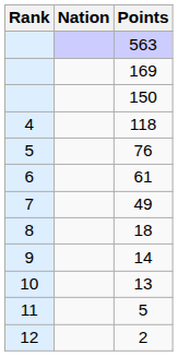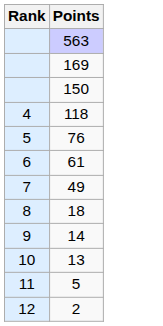- column: Nation
